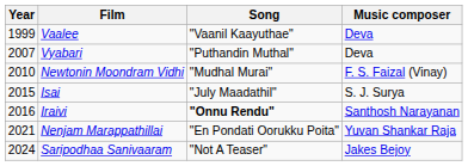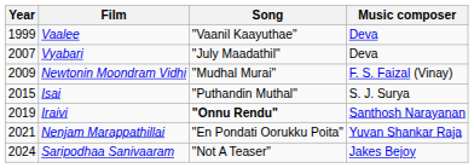Vyabari | Song: "Puthandin Muthal" -> "July Maadathil"
Newtonin Moondram Vidhi | Year: 2010 -> 2009
Isai | Song: "July Maadathil" -> "Puthandin Muthal"
Iraivi | Year: 2016 -> 2019
